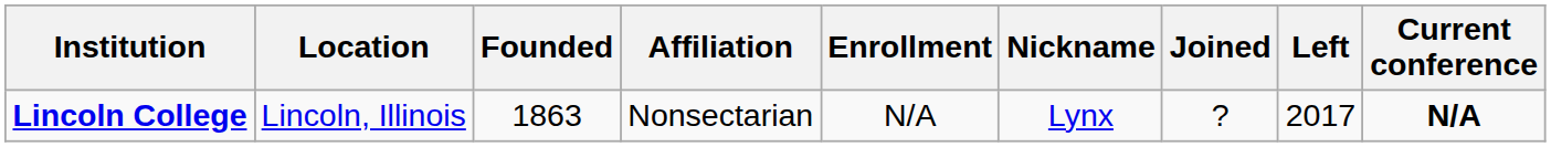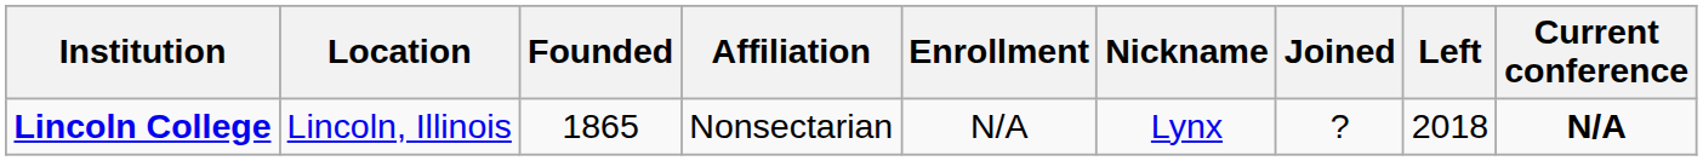Lincoln College | Founded: 1863 -> 1865
Lincoln College | Left: 2017 -> 2018
